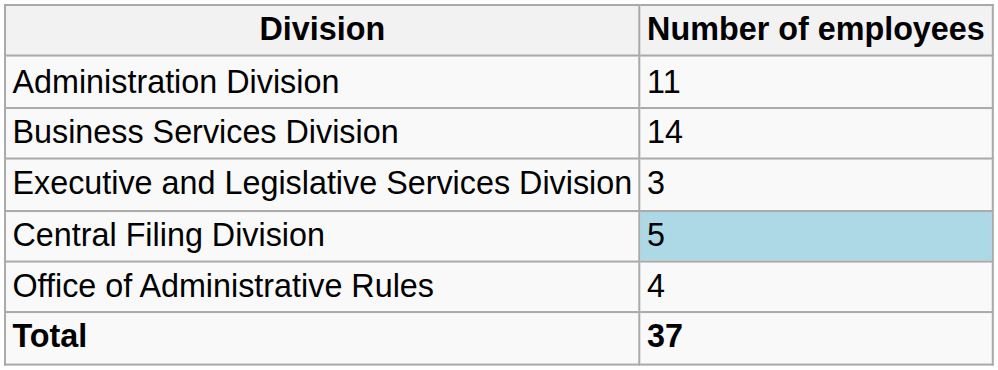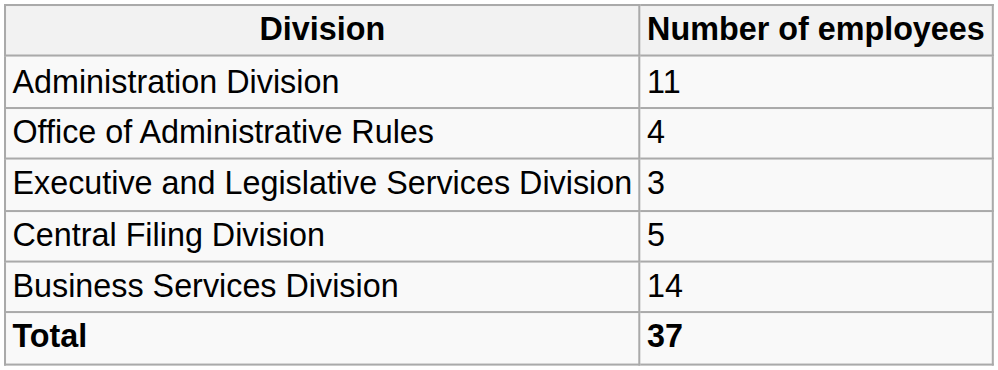rows swapped: Business Services Division <-> Office of Administrative Rules
Central Filing Division | Number of employees: lightblue background -> no background
